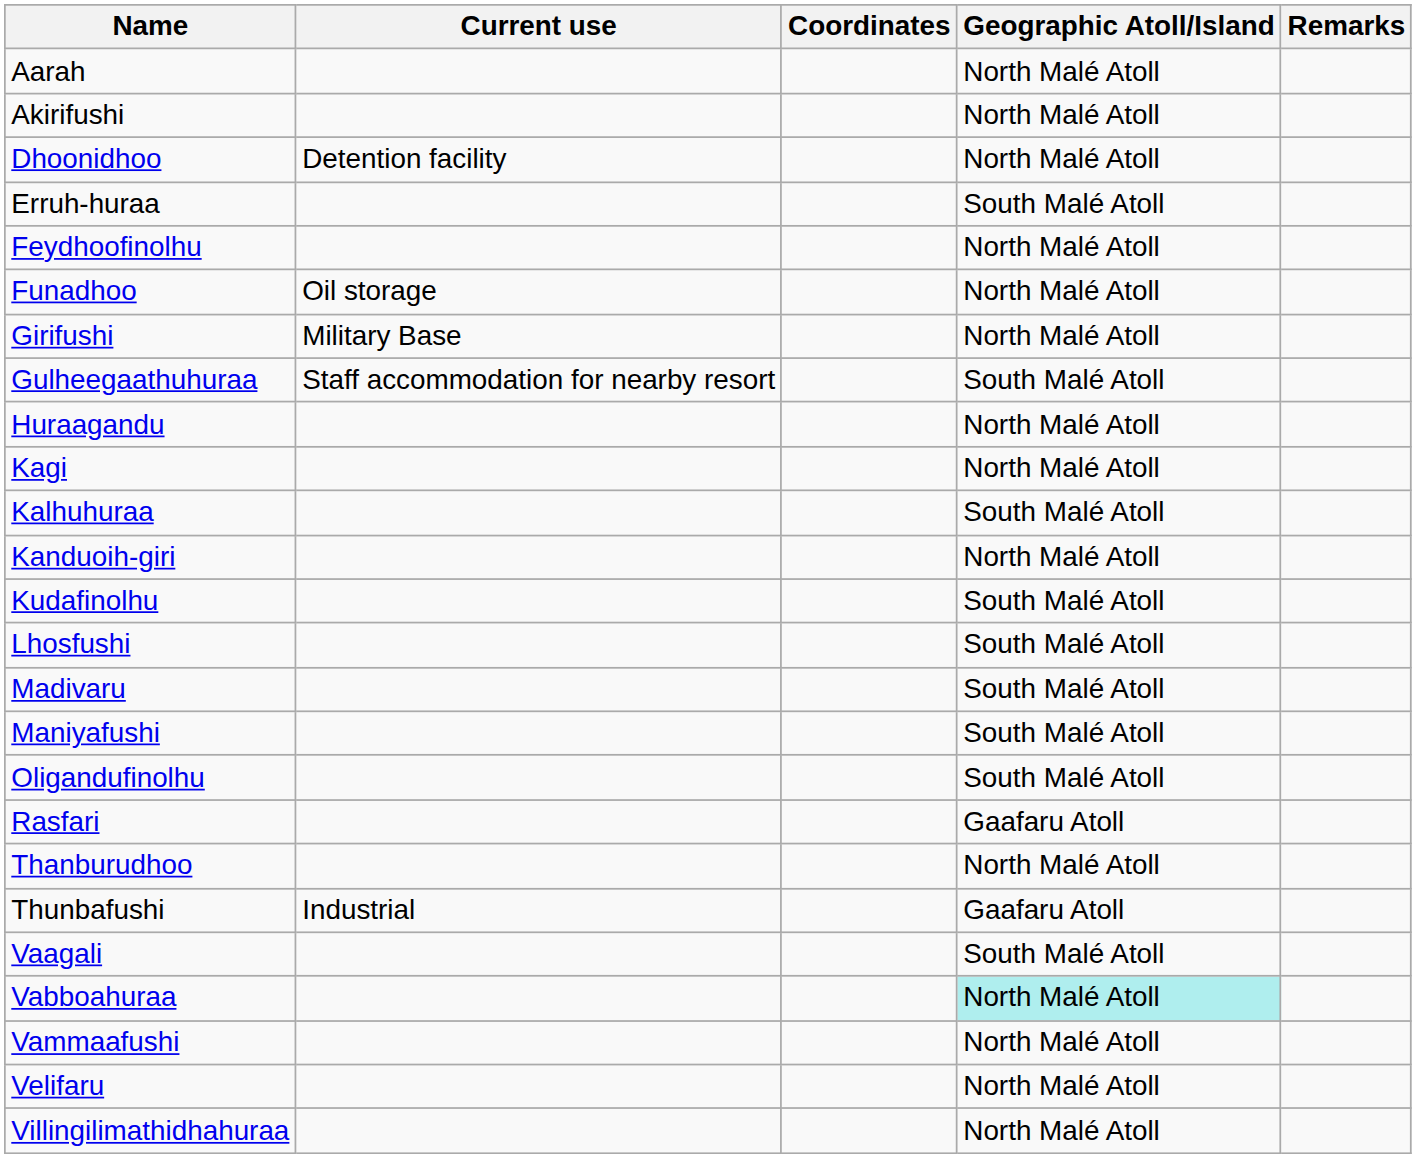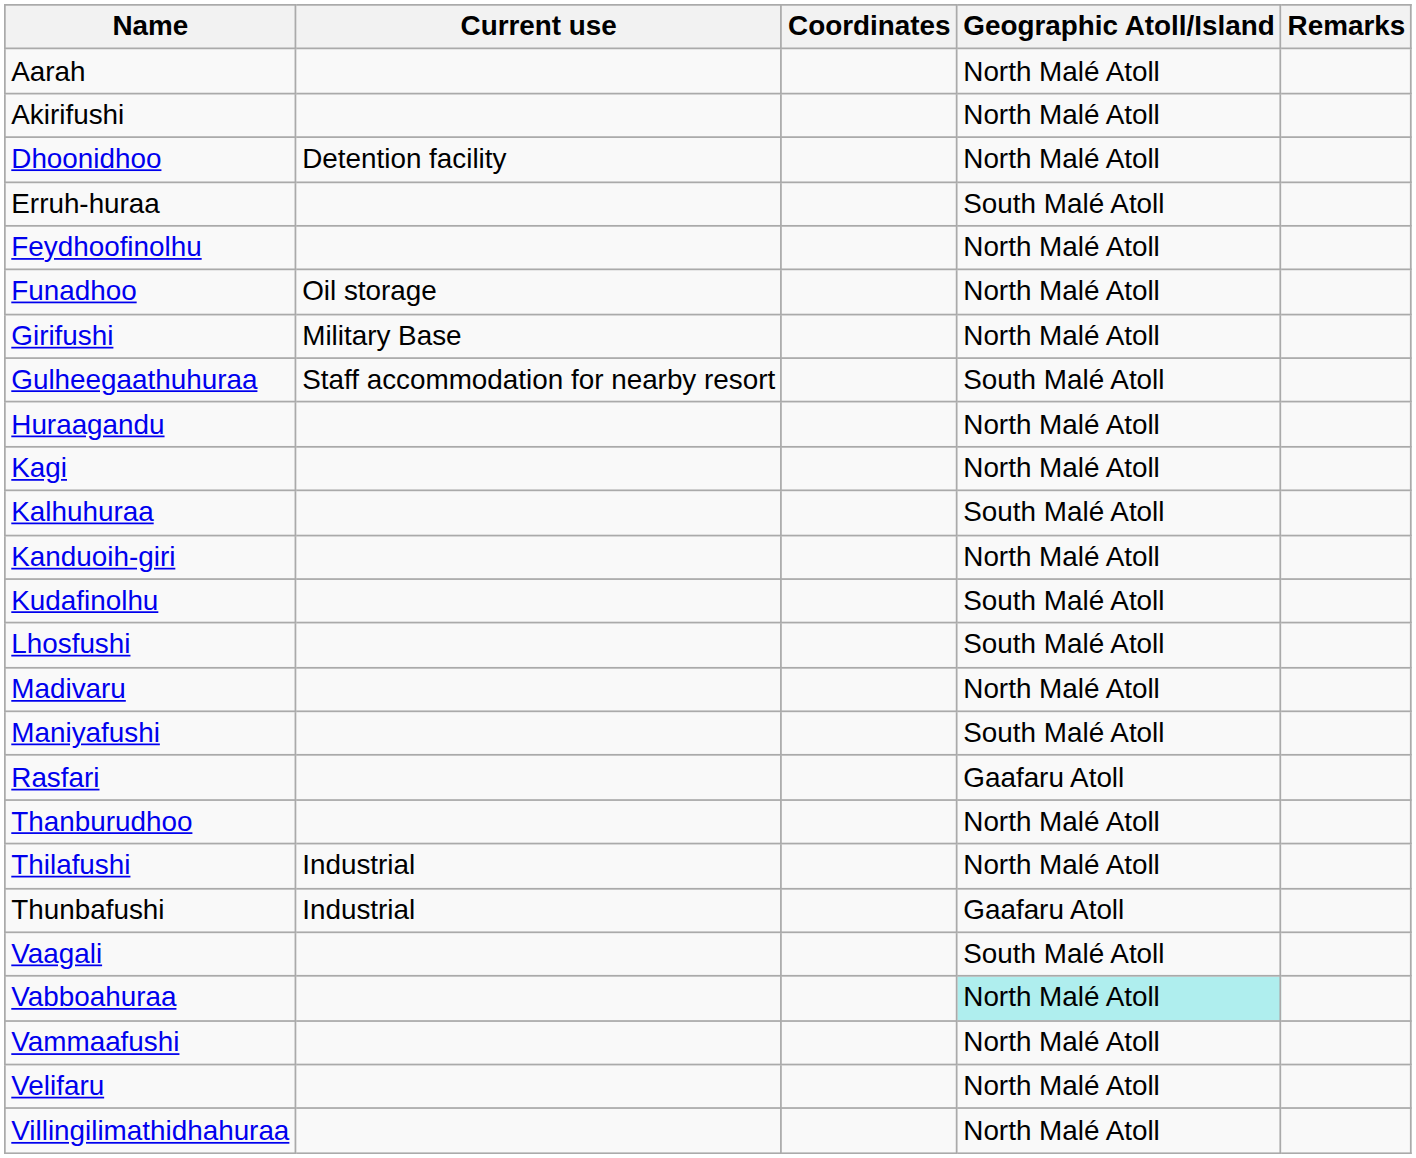Madivaru | Geographic Atoll/Island: South Malé Atoll -> North Malé Atoll
- row: Oligandufinolhu | South Malé Atoll
+ row: Thilafushi | Industrial | North Malé Atoll
